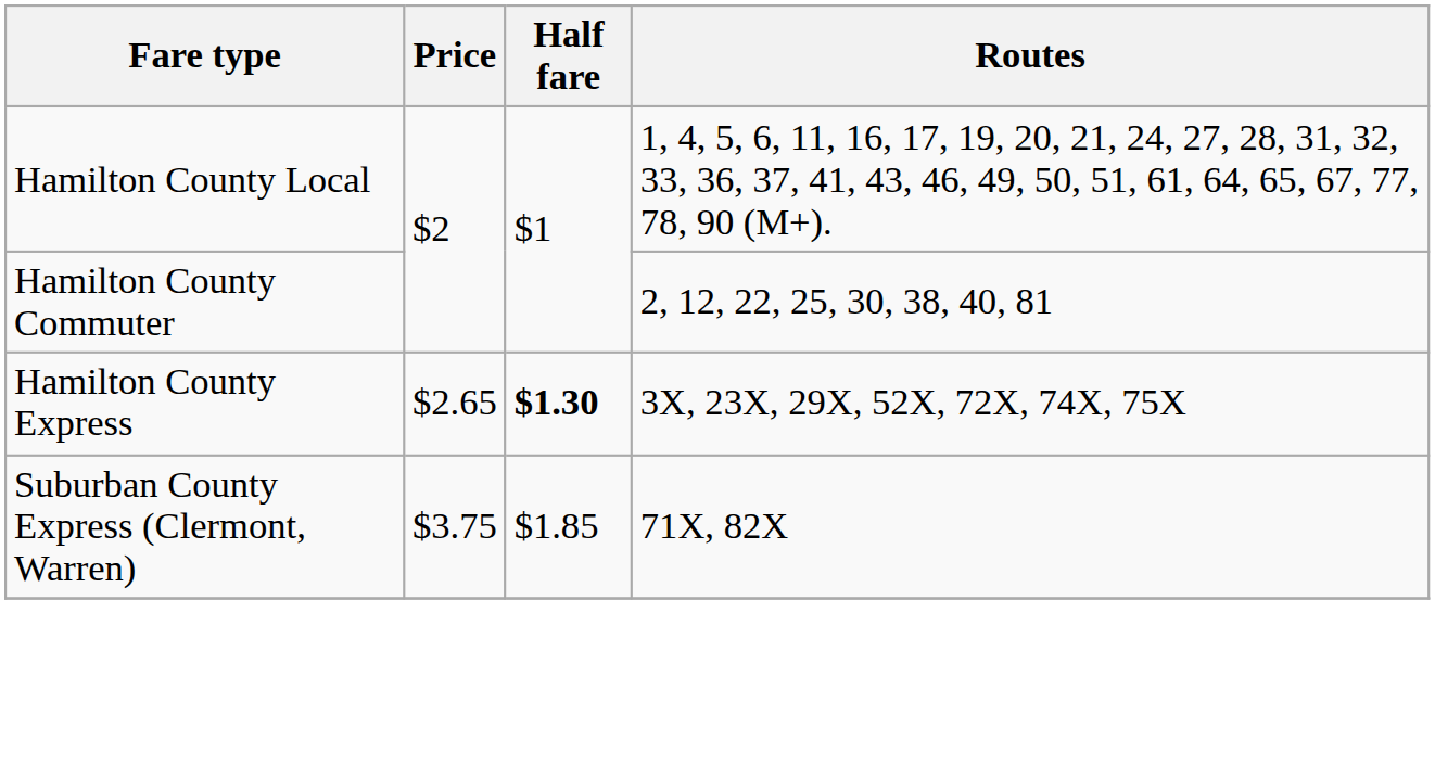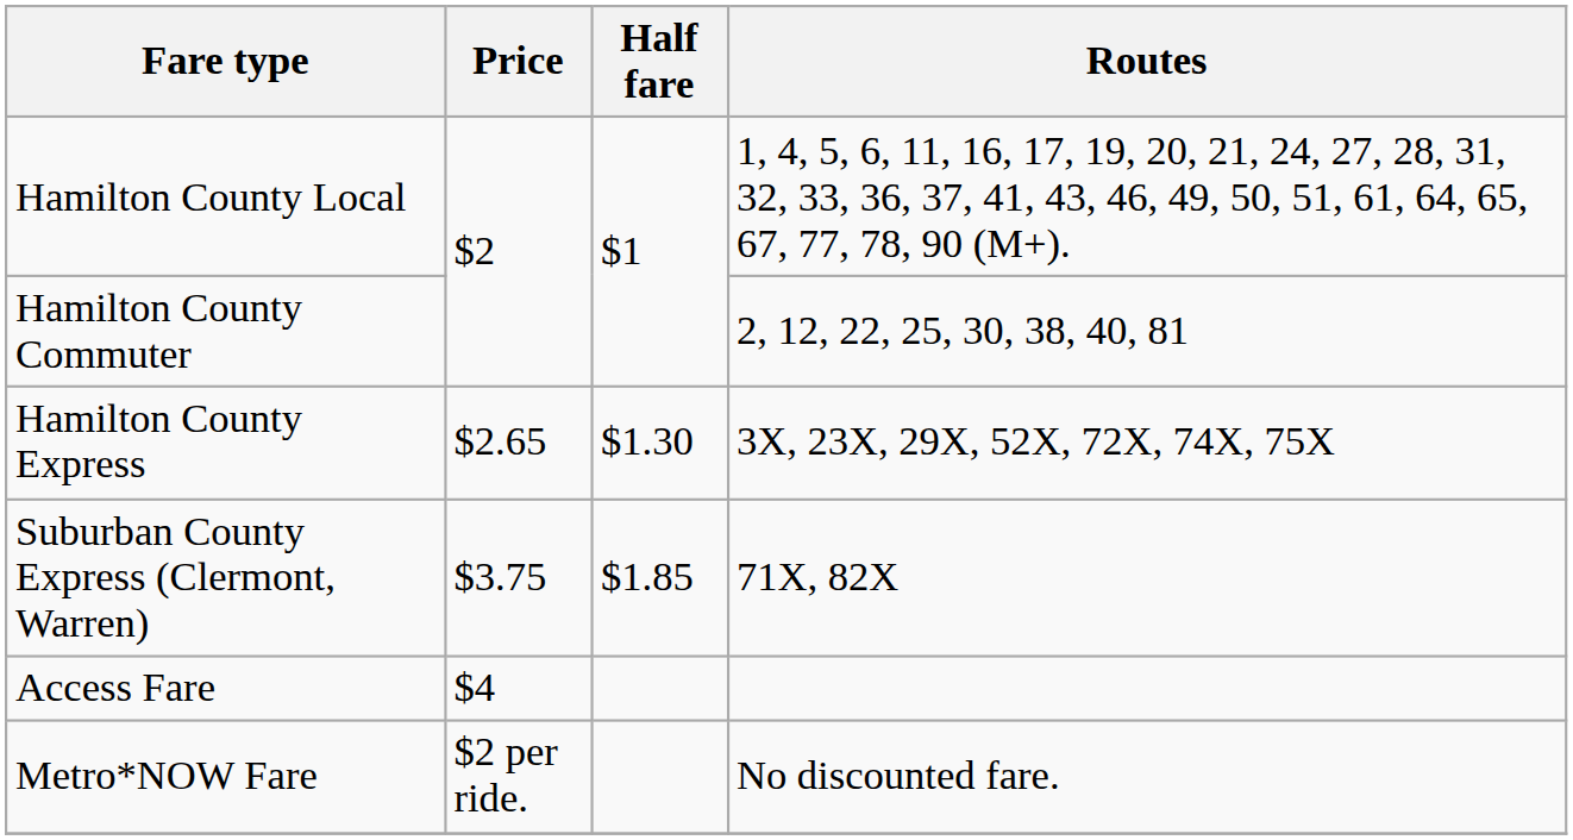Hamilton County Express | Half fare: bold -> normal
+ row: Access Fare | $4
+ row: Metro*NOW Fare | $2 per ride. | No discounted fare.
